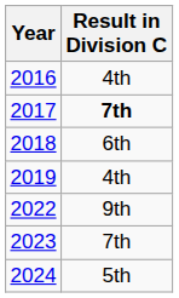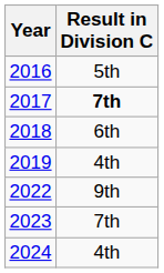2016 | Result in Division C: 4th -> 5th
2024 | Result in Division C: 5th -> 4th
